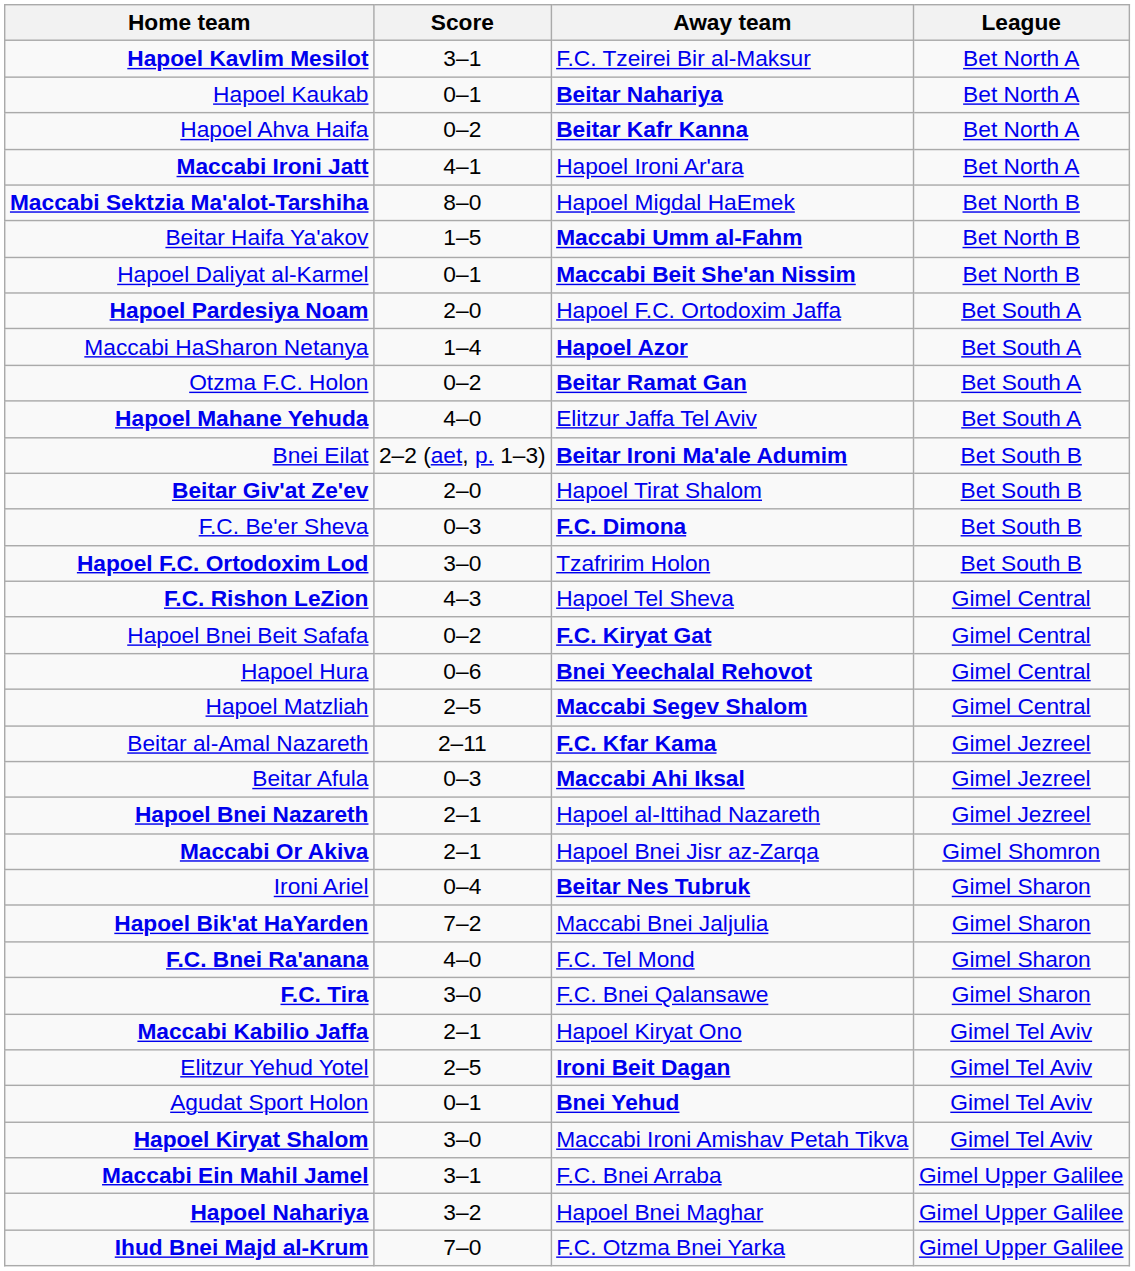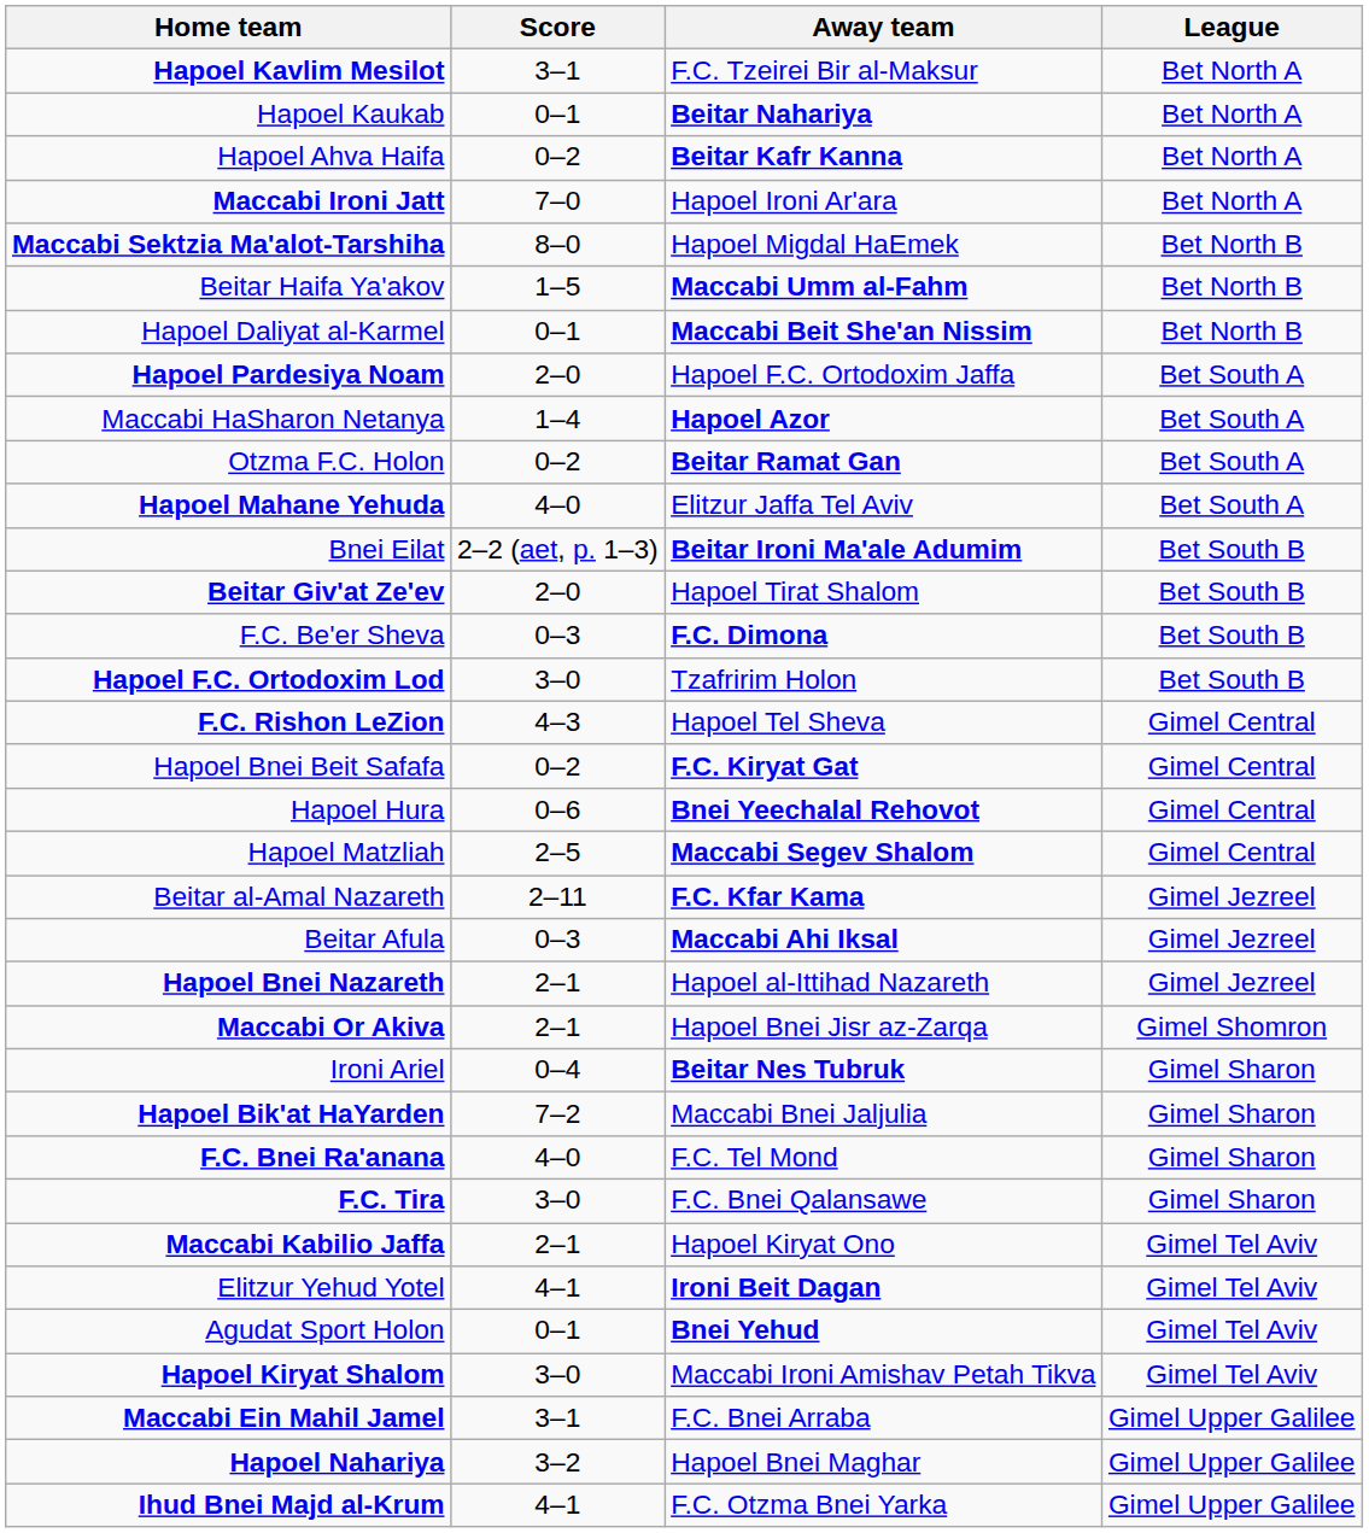Maccabi Ironi Jatt | Score: 4–1 -> 7–0
Elitzur Yehud Yotel | Score: 2–5 -> 4–1
Ihud Bnei Majd al-Krum | Score: 7–0 -> 4–1
